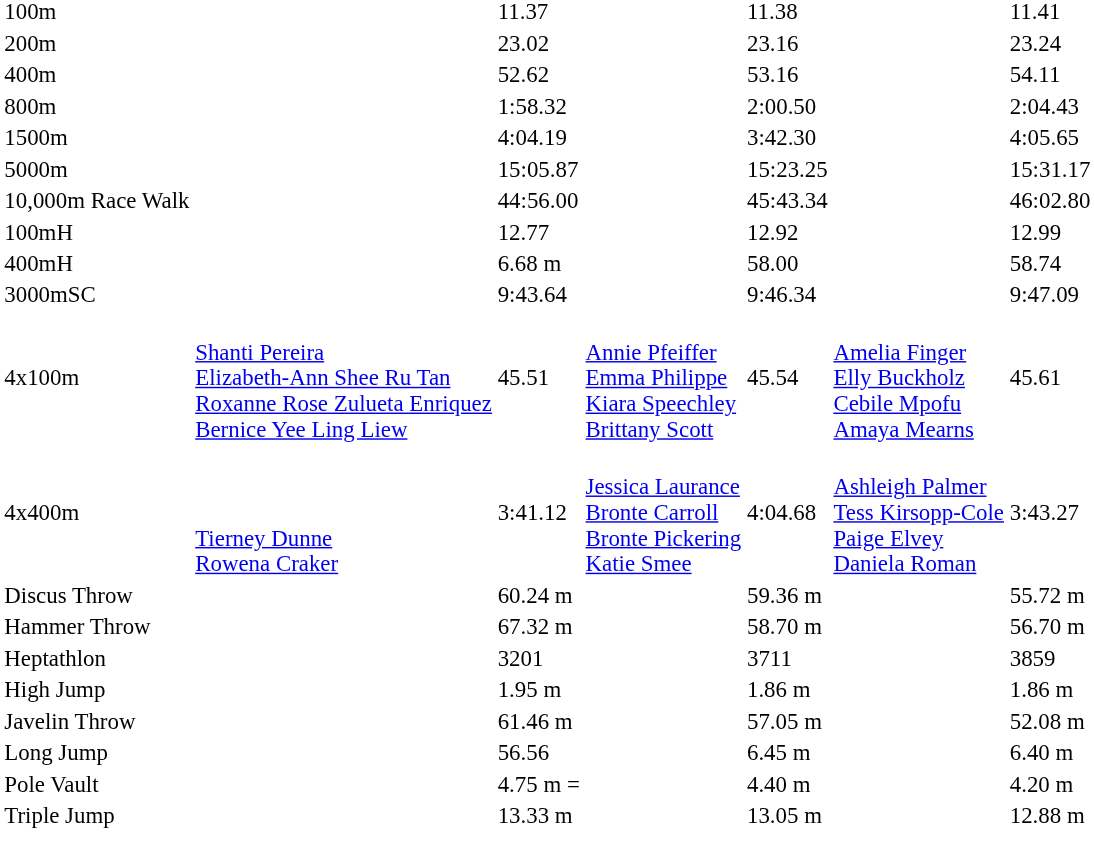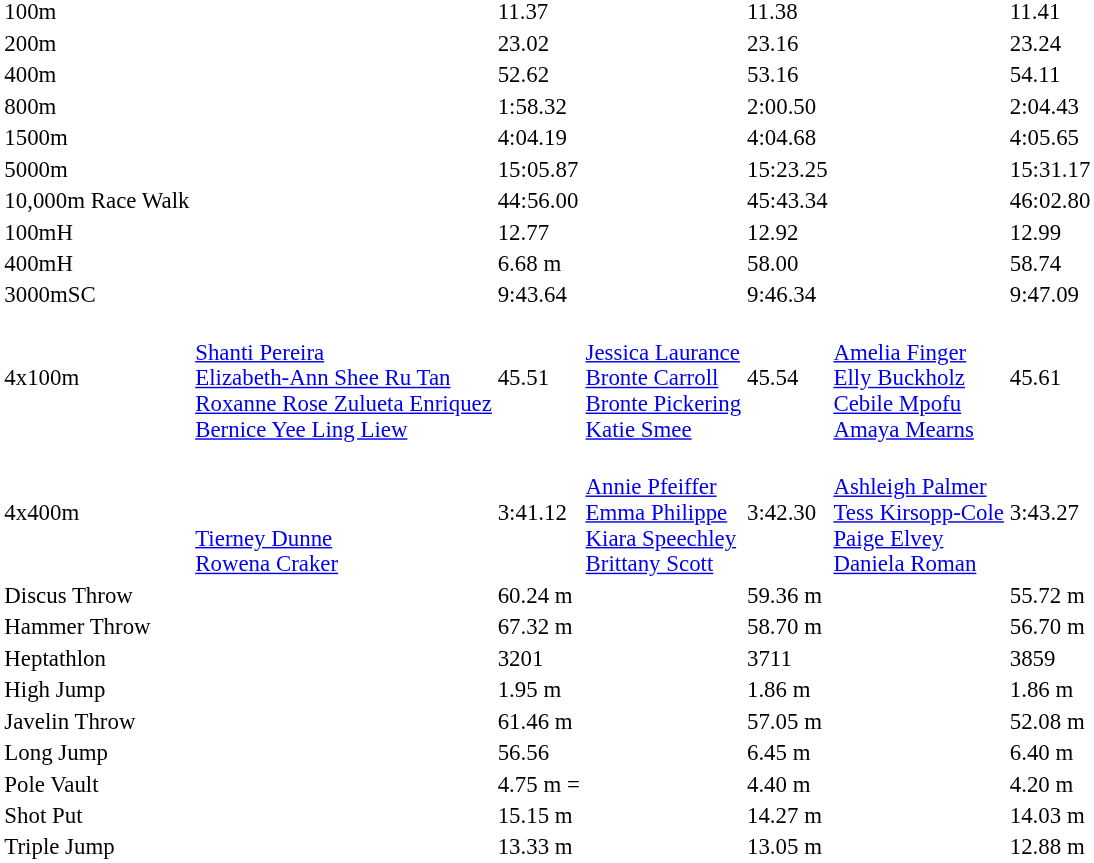1500m | column 5: 3:42.30 -> 4:04.68
4x100m | column 4: Annie Pfeiffer Emma Philippe Kiara Speechley Brittany Scott -> Jessica Laurance Bronte Carroll Bronte Pickering Katie Smee
4x400m | column 4: Jessica Laurance Bronte Carroll Bronte Pickering Katie Smee -> Annie Pfeiffer Emma Philippe Kiara Speechley Brittany Scott
4x400m | column 5: 4:04.68 -> 3:42.30
+ row: Shot Put | 15.15 m | 14.27 m | 14.03 m
